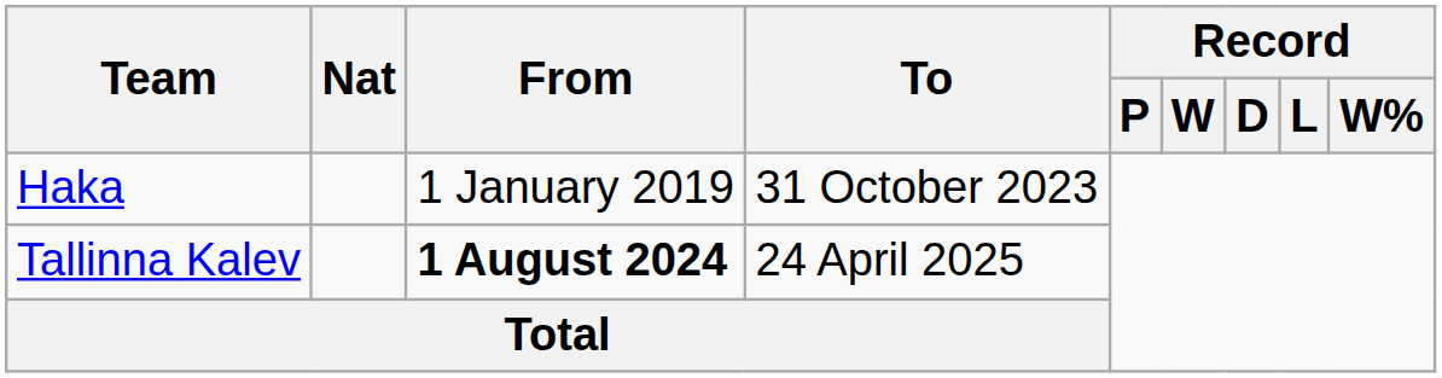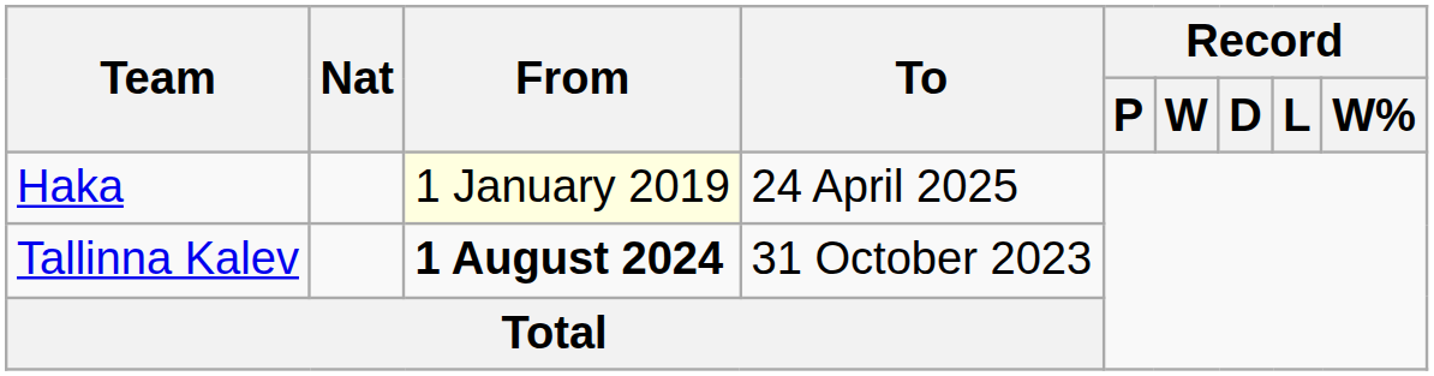Haka | From: no background -> lightyellow background
Haka | To: 31 October 2023 -> 24 April 2025
Tallinna Kalev | To: 24 April 2025 -> 31 October 2023
